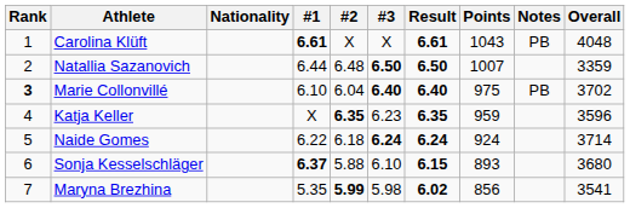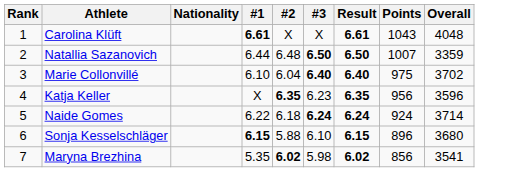- column: Notes | PB | PB
Marie Collonvillé | Rank: bold -> normal
Katja Keller | Points: 959 -> 956
Sonja Kesselschläger | #1: 6.37 -> 6.15
Sonja Kesselschläger | Points: 893 -> 896
Maryna Brezhina | #2: 5.99 -> 6.02
